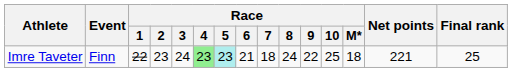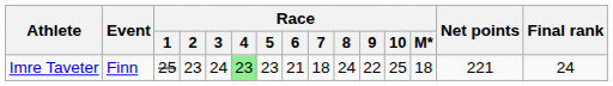Imre Taveter | Race / 1: 22 -> 25
Imre Taveter | Race / 5: paleturquoise background -> no background
Imre Taveter | Final rank: 25 -> 24
